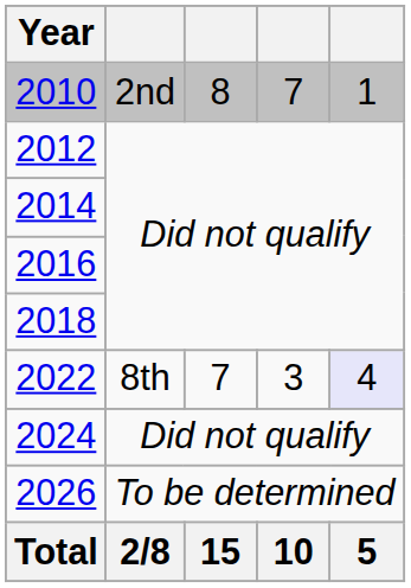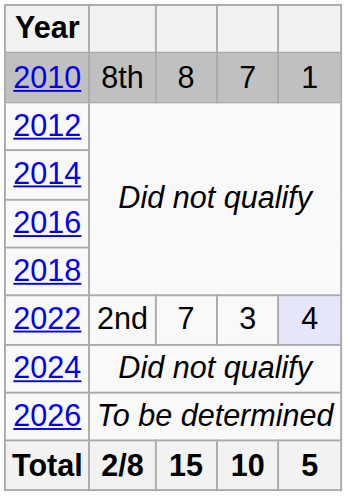2010 | column 2: 2nd -> 8th
2022 | column 2: 8th -> 2nd
